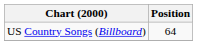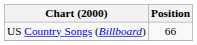US Country Songs (Billboard) | Position: 64 -> 66
